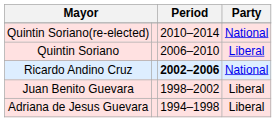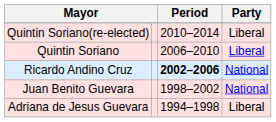Quintin Soriano(re-elected) | Party: National -> Liberal
Juan Benito Guevara | Party: Liberal -> National
